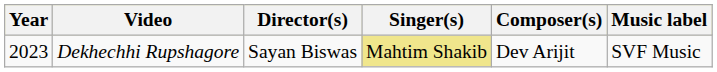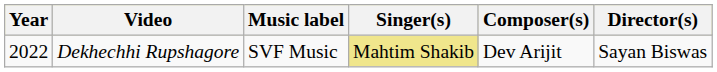columns swapped: Director(s) <-> Music label
Dekhechhi Rupshagore | Year: 2023 -> 2022
